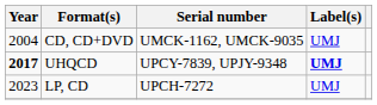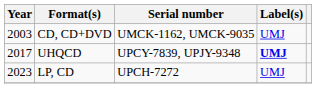CD, CD+DVD | Year: 2004 -> 2003
UHQCD | Year: bold -> normal
